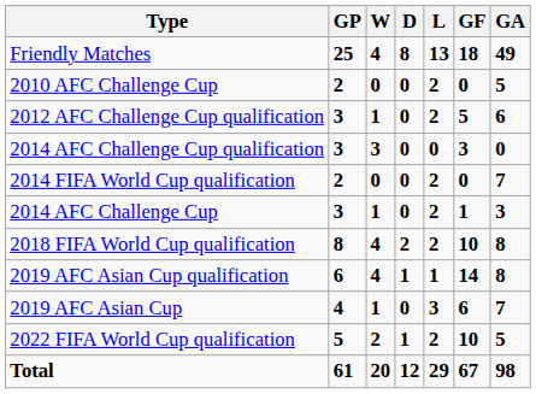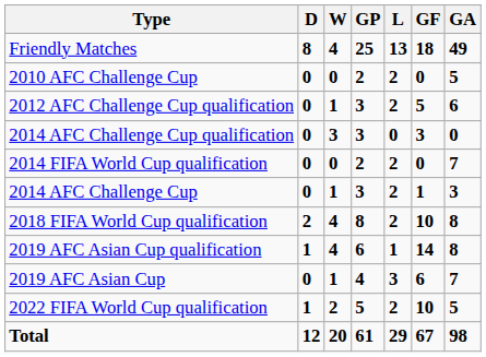columns swapped: GP <-> D
